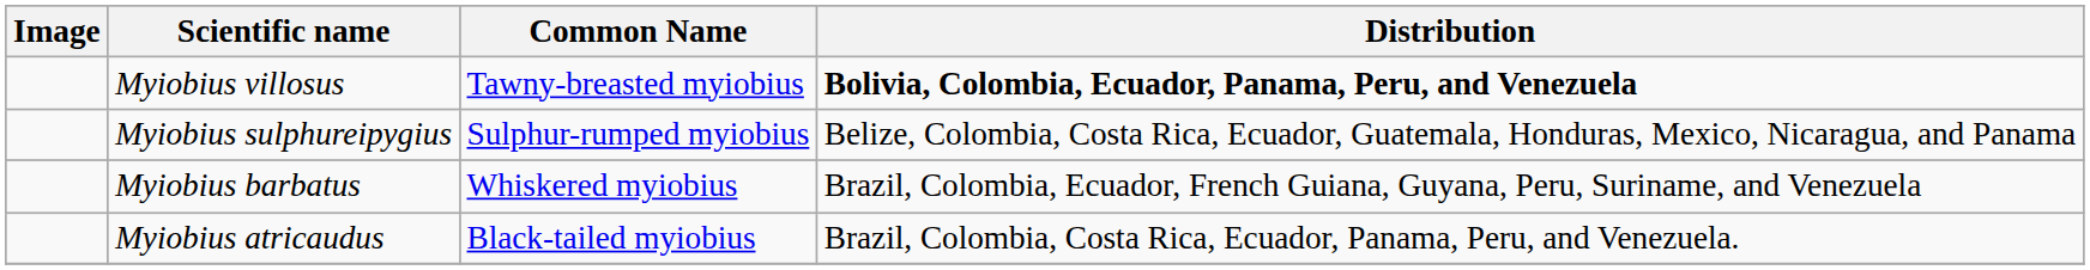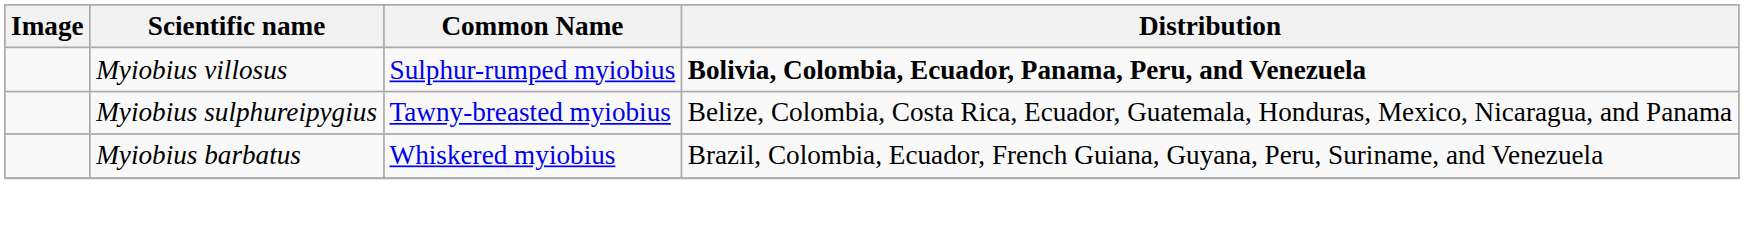Myiobius villosus | Common Name: Tawny-breasted myiobius -> Sulphur-rumped myiobius
Myiobius sulphureipygius | Common Name: Sulphur-rumped myiobius -> Tawny-breasted myiobius
- row: Myiobius atricaudus | Black-tailed myiobius | Brazil, Colombia, Costa Rica, Ecuador, Panama, Peru, and Venezuela.
